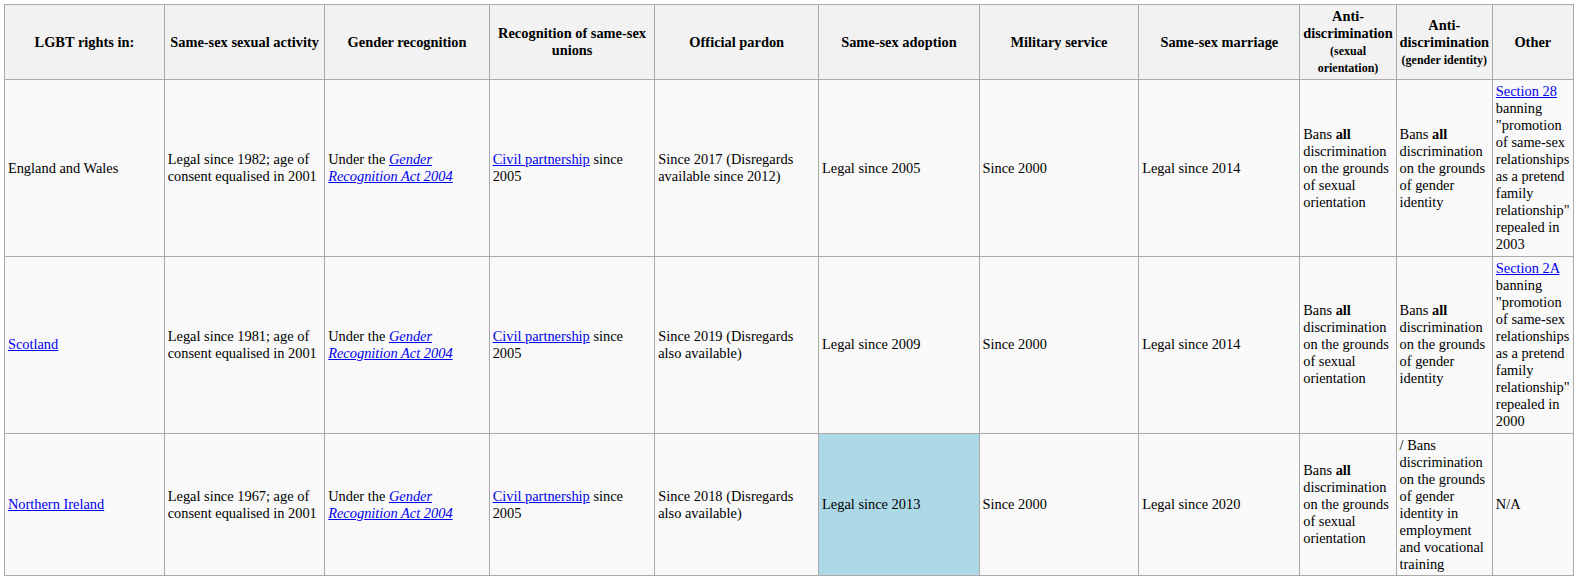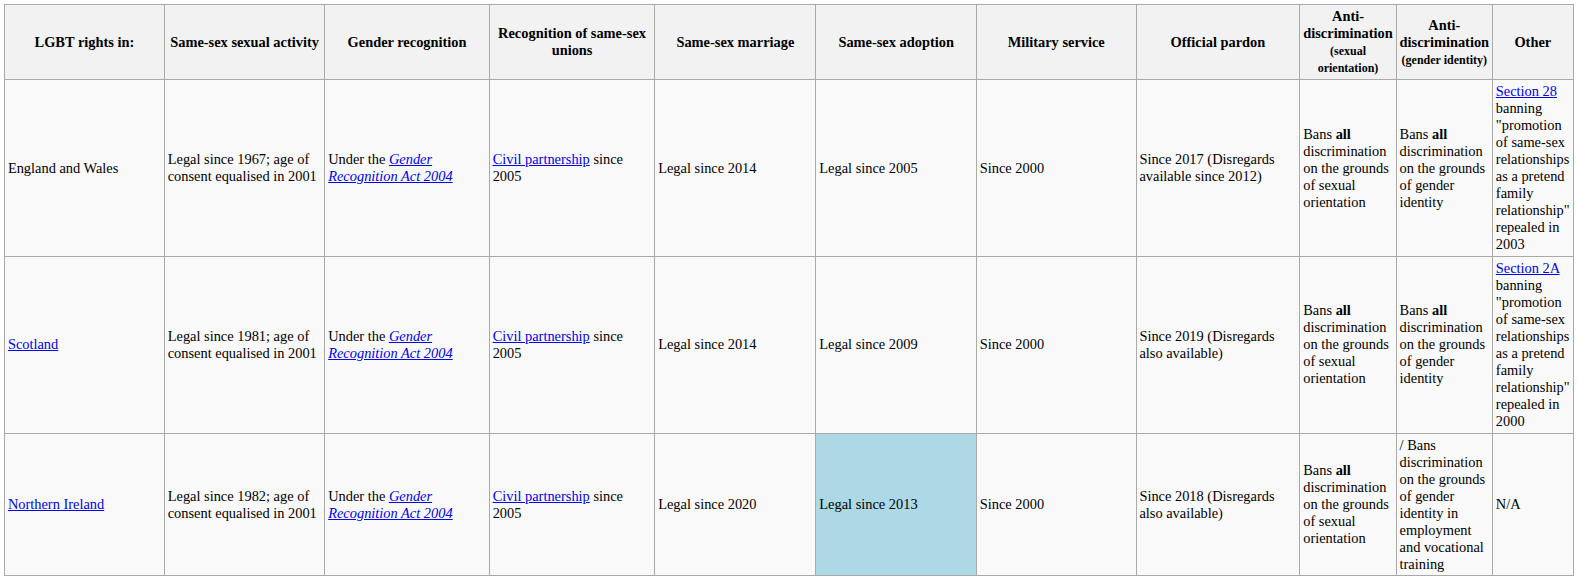columns swapped: Same-sex marriage <-> Official pardon
England and Wales | Same-sex sexual activity: Legal since 1982; age of consent equalised in 2001 -> Legal since 1967; age of consent equalised in 2001
Northern Ireland | Same-sex sexual activity: Legal since 1967; age of consent equalised in 2001 -> Legal since 1982; age of consent equalised in 2001
